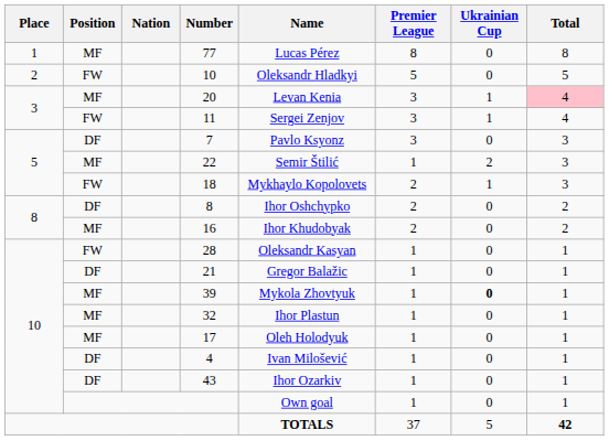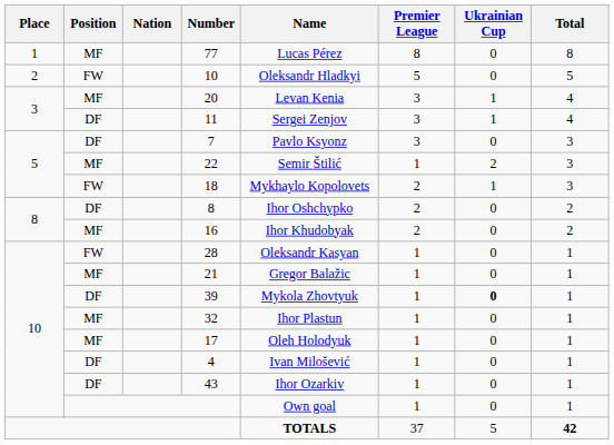20 | Total: pink background -> no background
11 | Position: FW -> DF
21 | Position: DF -> MF
39 | Position: MF -> DF
